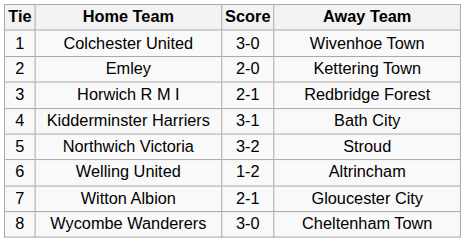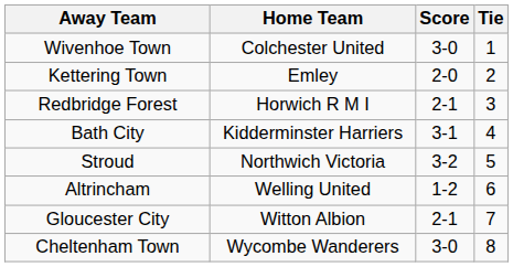columns swapped: Tie <-> Away Team
